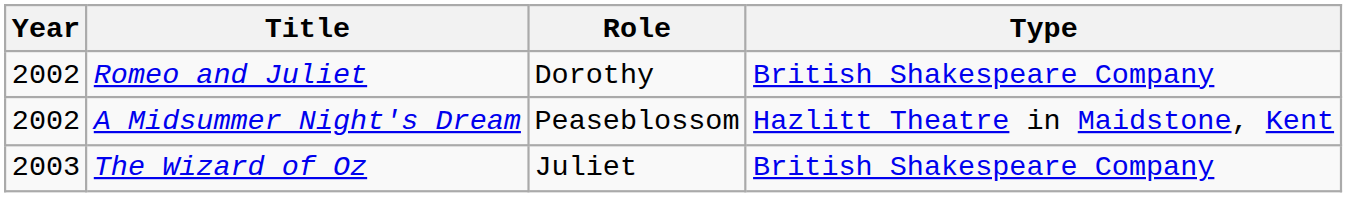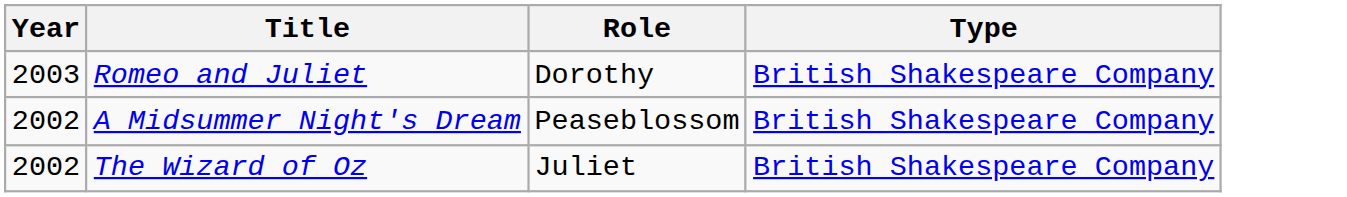Romeo and Juliet | Year: 2002 -> 2003
A Midsummer Night's Dream | Type: Hazlitt Theatre in Maidstone, Kent -> British Shakespeare Company
The Wizard of Oz | Year: 2003 -> 2002
